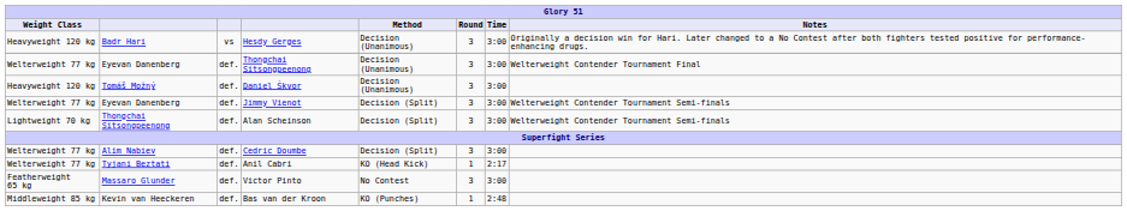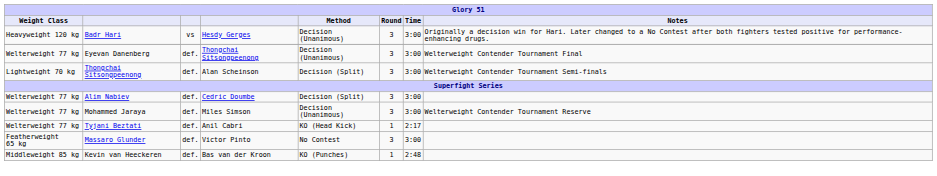- row: Heavyweight 120 kg | Tomáš Možný | def. | Daniel Škvor | Decision (Unanimous) | 3 | 3:00
- row: Welterweight 77 kg | Eyevan Danenberg | def. | Jimmy Vienot | Decision (Split) | 3 | 3:00 | Welterweight Contender Tournament Semi-finals
+ row: Welterweight 77 kg | Mohammed Jaraya | def. | Miles Simson | Decision (Unanimous) | 3 | 3:00 | Welterweight Contender Tournament Reserve
